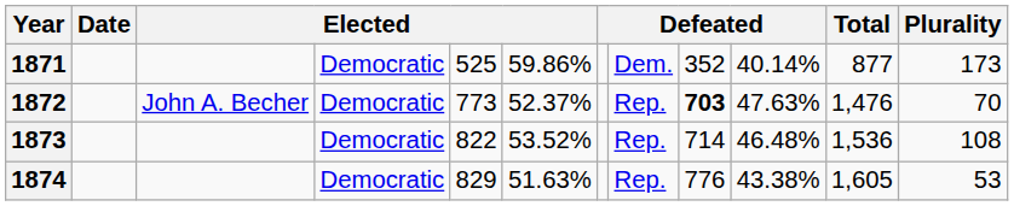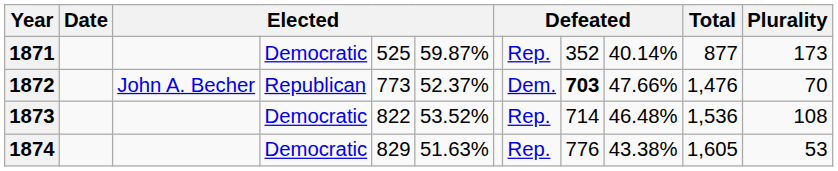1871 | column 6: 59.86% -> 59.87%
1871 | column 8: Dem. -> Rep.
1872 | column 4: Democratic -> Republican
1872 | column 8: Rep. -> Dem.
1872 | column 10: 47.63% -> 47.66%
